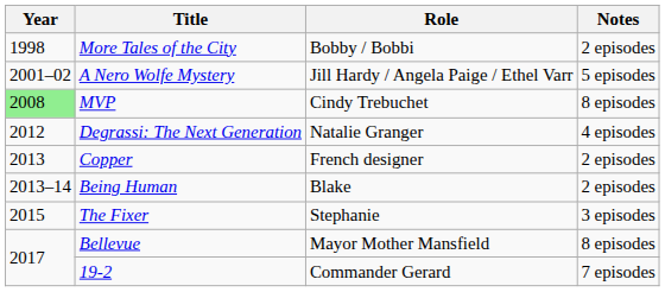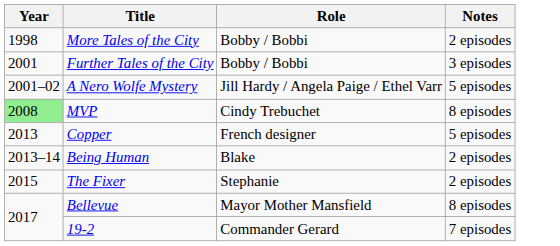+ row: 2001 | Further Tales of the City | Bobby / Bobbi | 3 episodes
- row: 2012 | Degrassi: The Next Generation | Natalie Granger | 4 episodes
Copper | Notes: 2 episodes -> 5 episodes
The Fixer | Notes: 3 episodes -> 2 episodes
